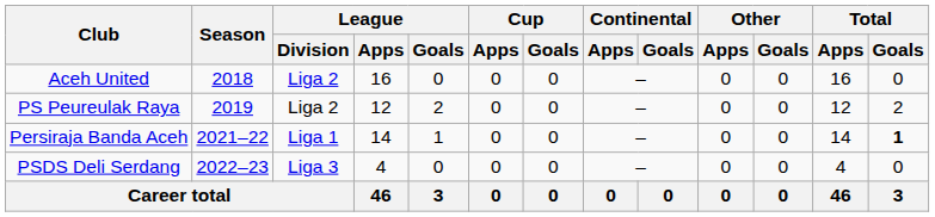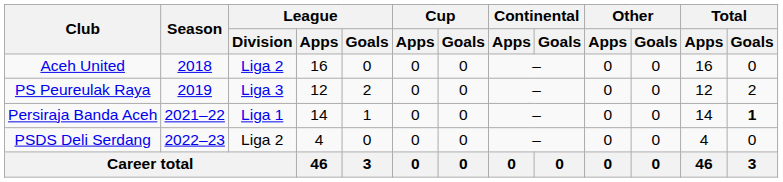PS Peureulak Raya | League / Division: Liga 2 -> Liga 3
PSDS Deli Serdang | League / Division: Liga 3 -> Liga 2
